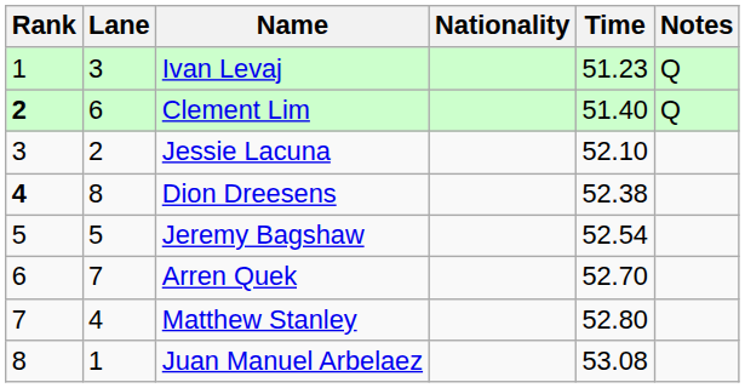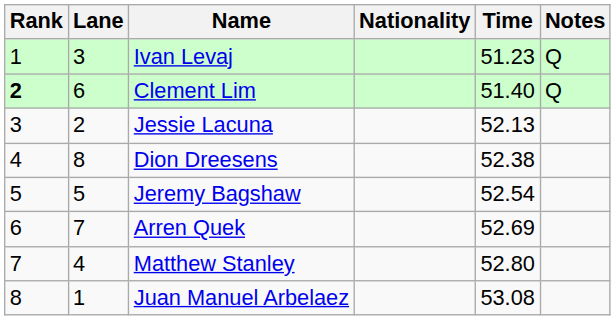Jessie Lacuna | Time: 52.10 -> 52.13
Dion Dreesens | Rank: bold -> normal
Arren Quek | Time: 52.70 -> 52.69
